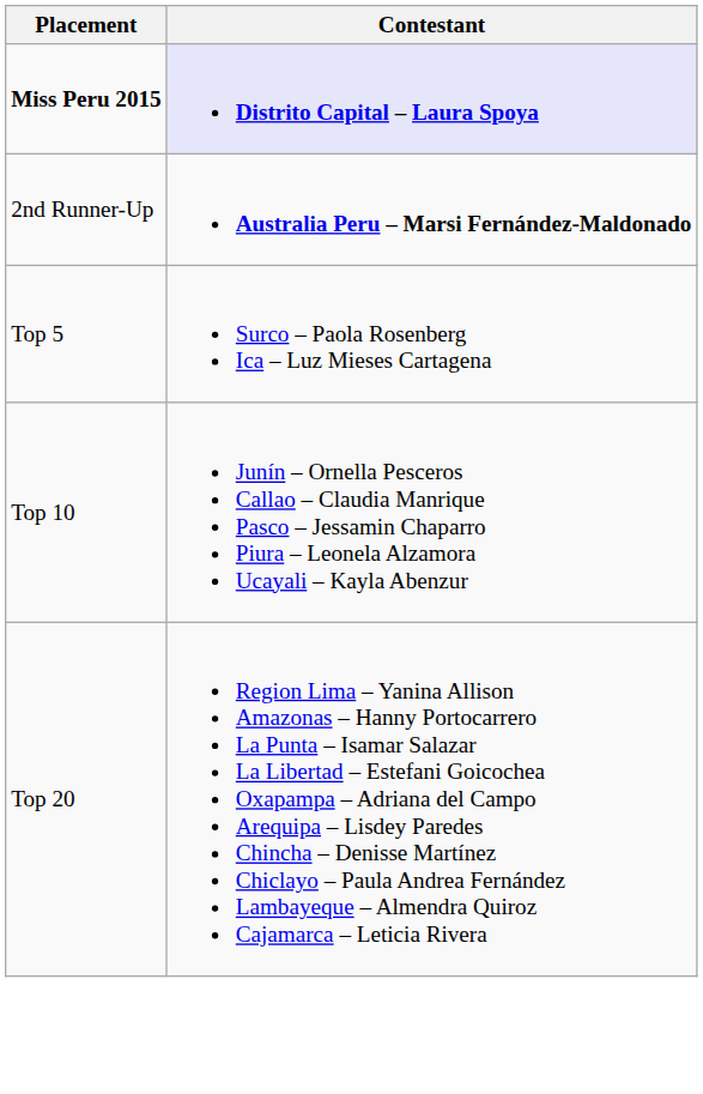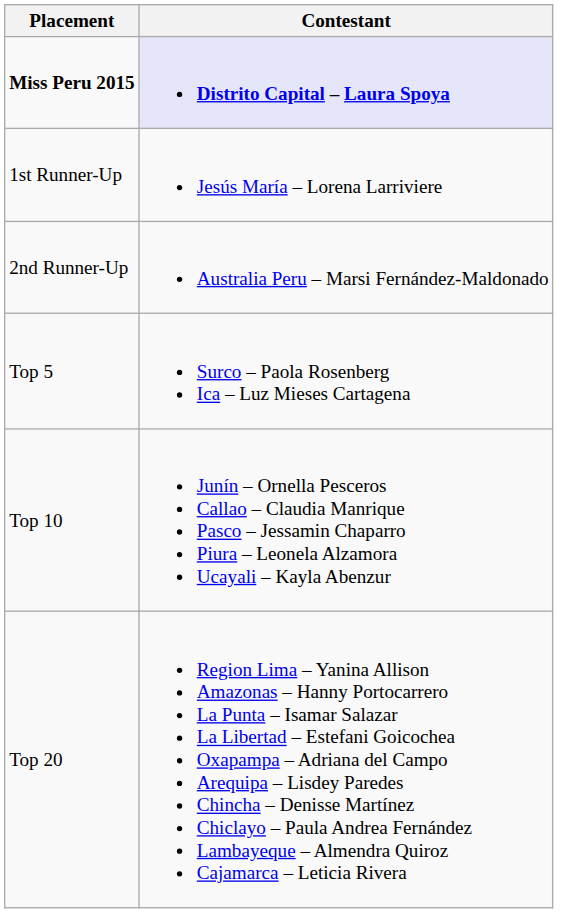+ row: 1st Runner-Up | Jesús María – Lorena Larriviere
2nd Runner-Up | Contestant: bold -> normal
